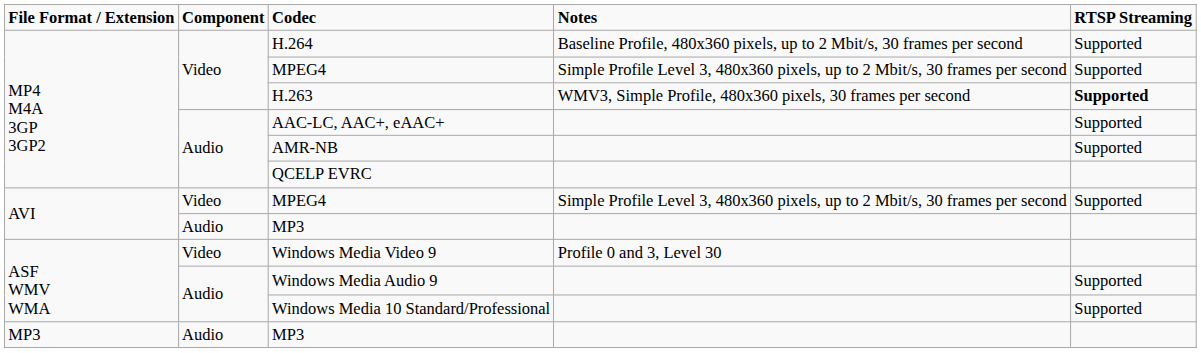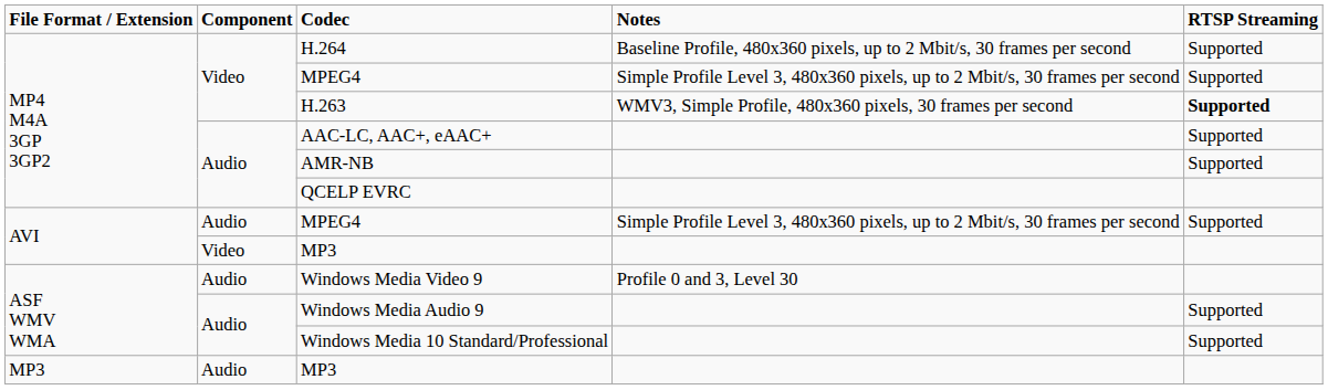AVI / MPEG4 | Component: Video -> Audio
AVI / MP3 | Component: Audio -> Video
Windows Media Video 9 | Component: Video -> Audio
